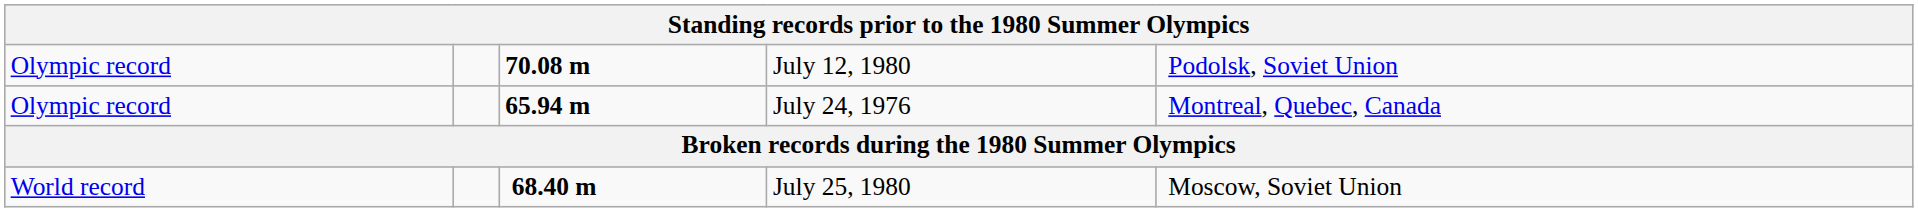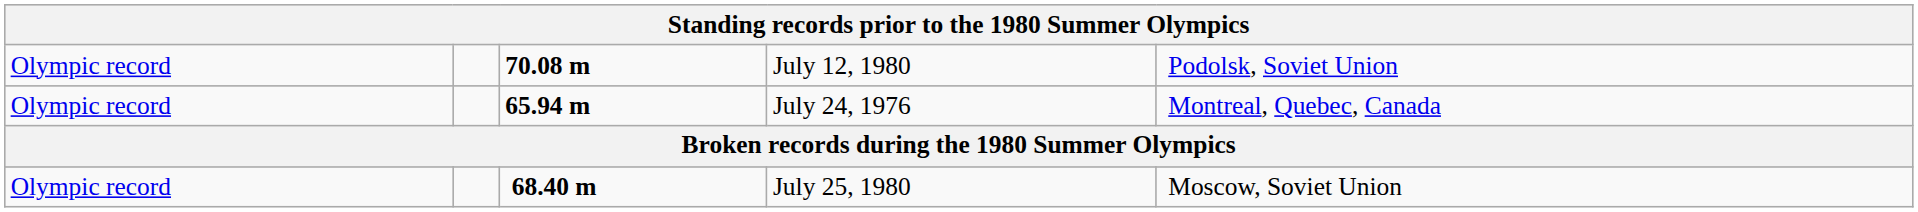July 25, 1980 | column 1: World record -> Olympic record
